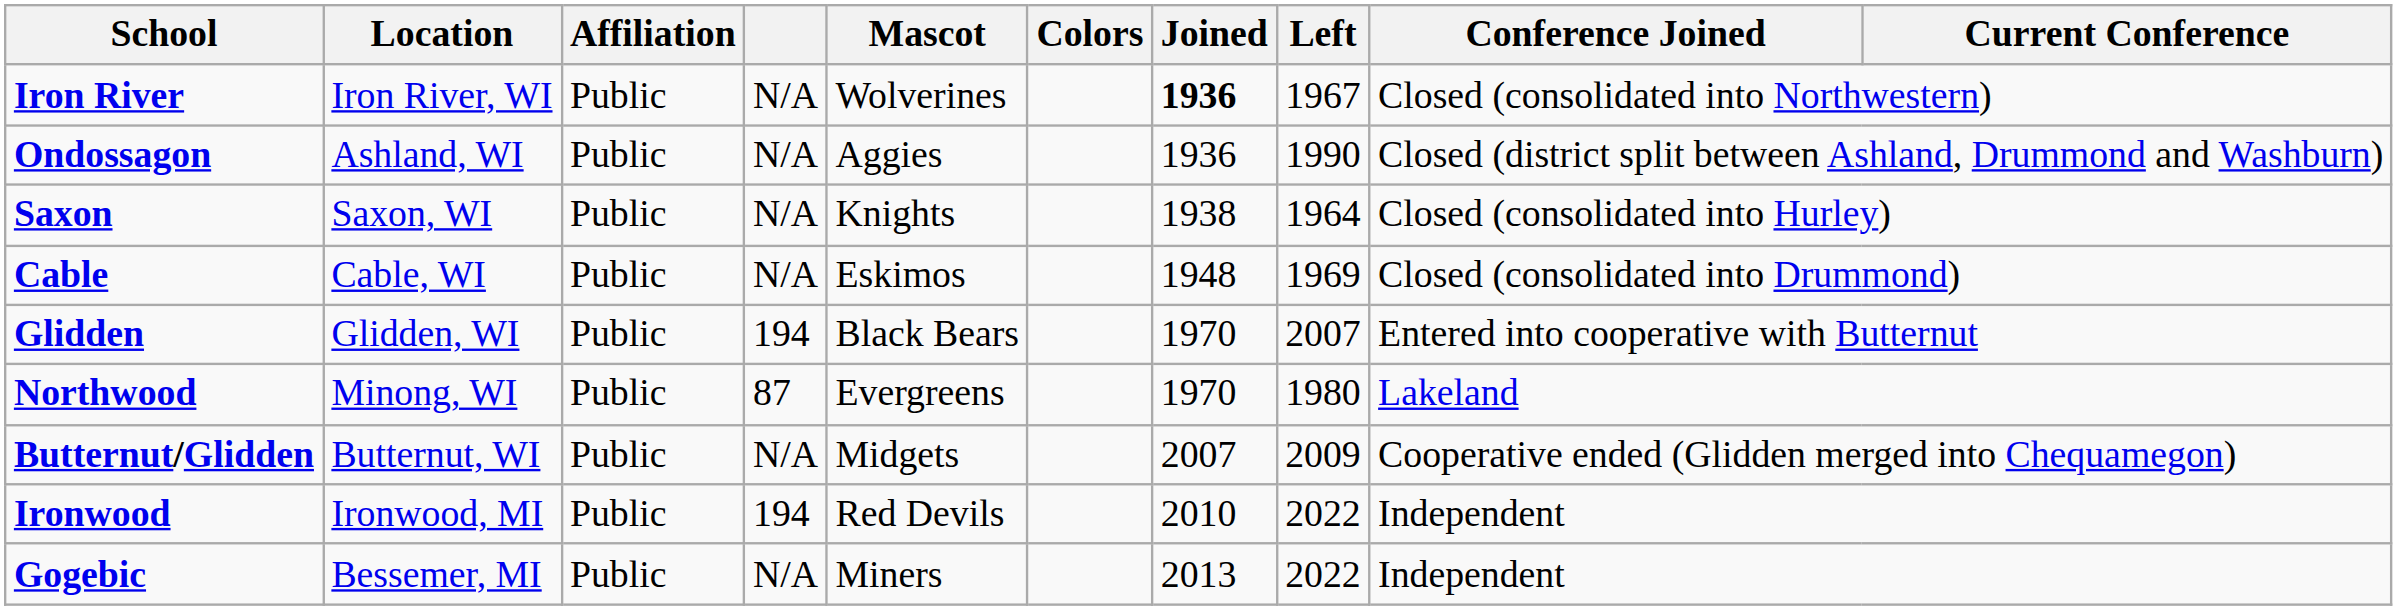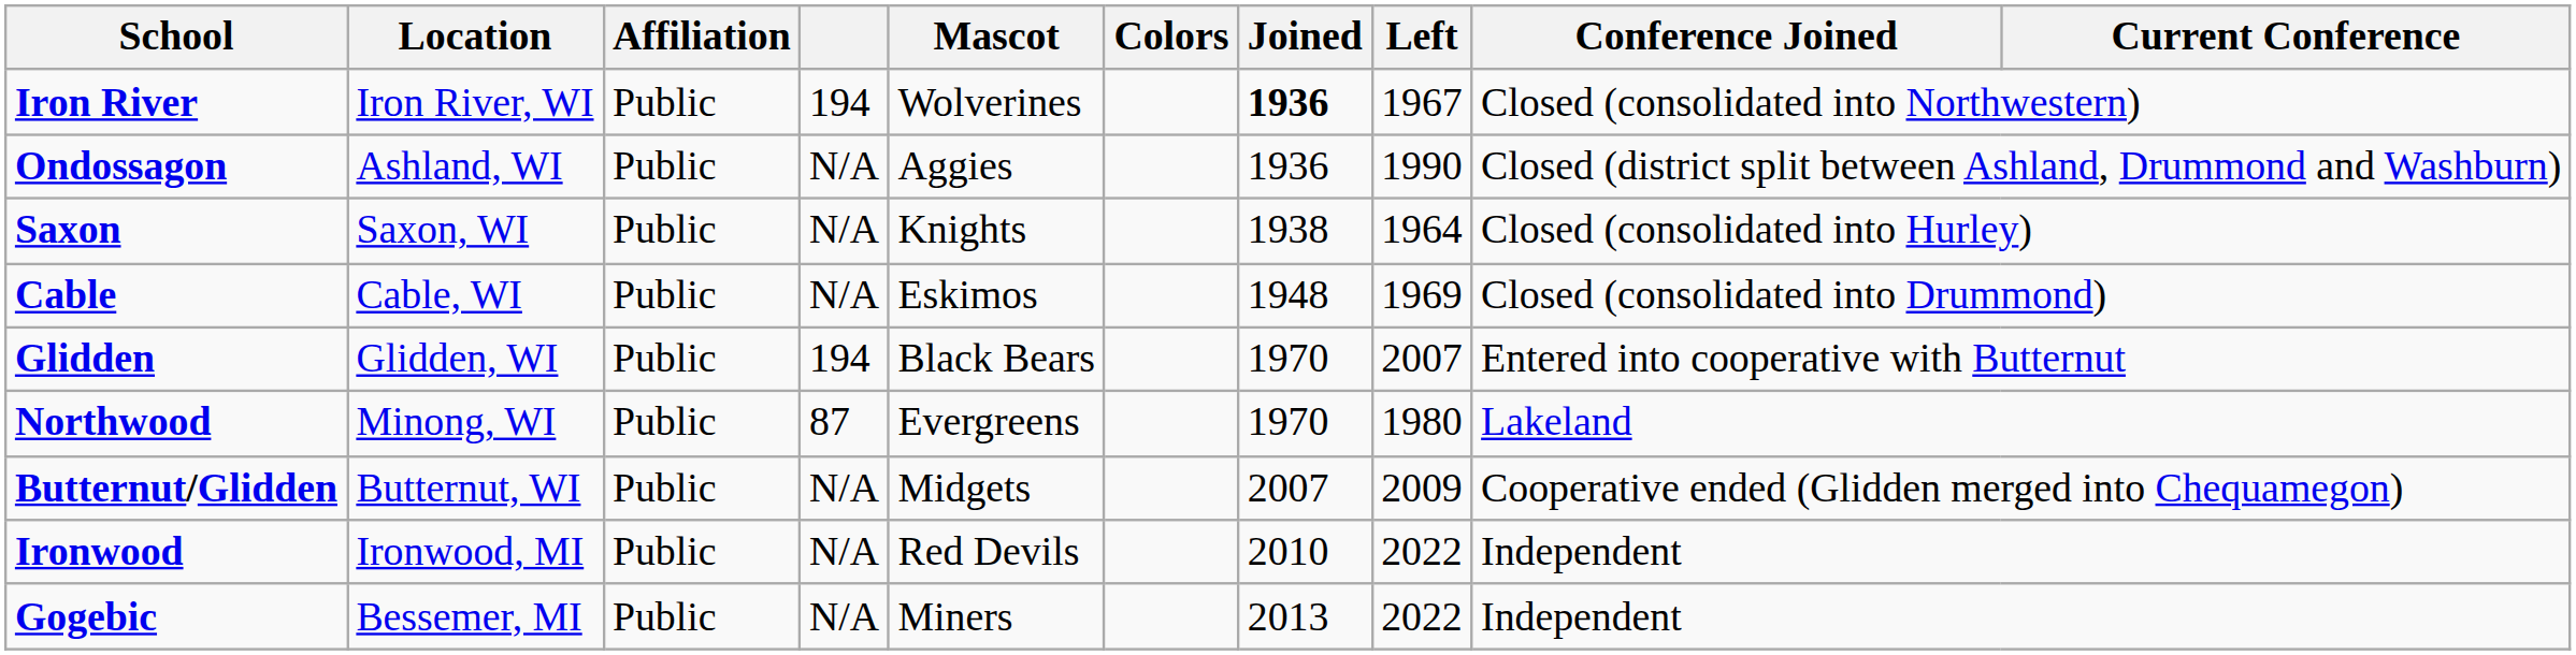Iron River | column 4: N/A -> 194
Ironwood | column 4: 194 -> N/A
